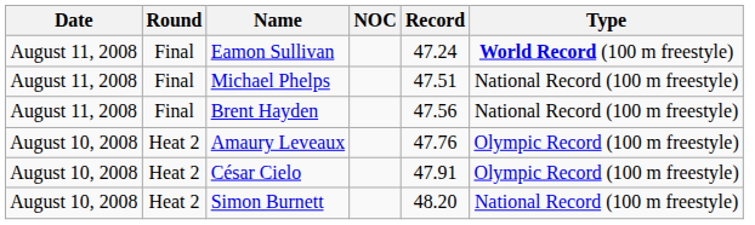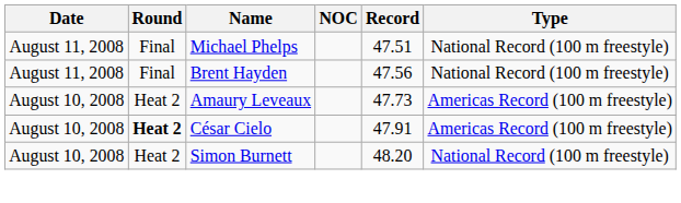- row: August 11, 2008 | Final | Eamon Sullivan | 47.24 | World Record (100 m freestyle)
Amaury Leveaux | Record: 47.76 -> 47.73
Amaury Leveaux | Type: Olympic Record (100 m freestyle) -> Americas Record (100 m freestyle)
César Cielo | Round: normal -> bold
César Cielo | Type: Olympic Record (100 m freestyle) -> Americas Record (100 m freestyle)
